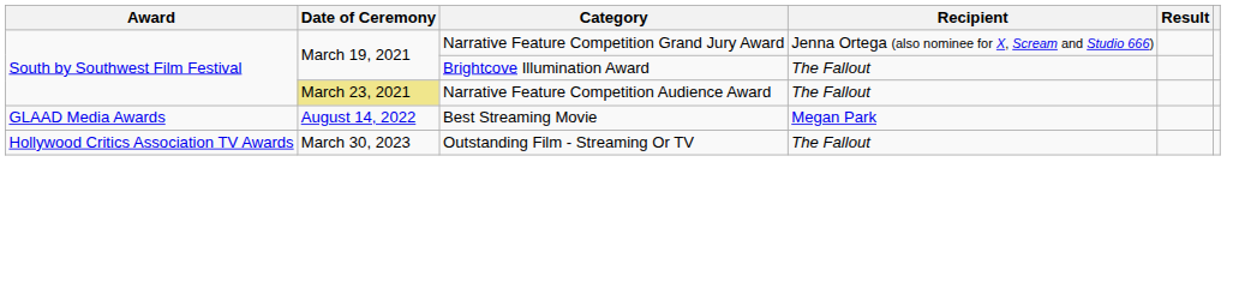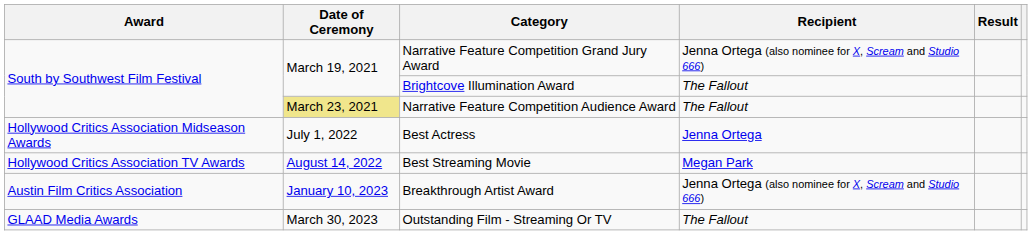+ row: Hollywood Critics Association Midseason Awards | July 1, 2022 | Best Actress | Jenna Ortega
Best Streaming Movie | Award: GLAAD Media Awards -> Hollywood Critics Association TV Awards
+ row: Austin Film Critics Association | January 10, 2023 | Breakthrough Artist Award | Jenna Ortega (also nominee for X, Scream and Studio 666)
Outstanding Film - Streaming Or TV | Award: Hollywood Critics Association TV Awards -> GLAAD Media Awards
